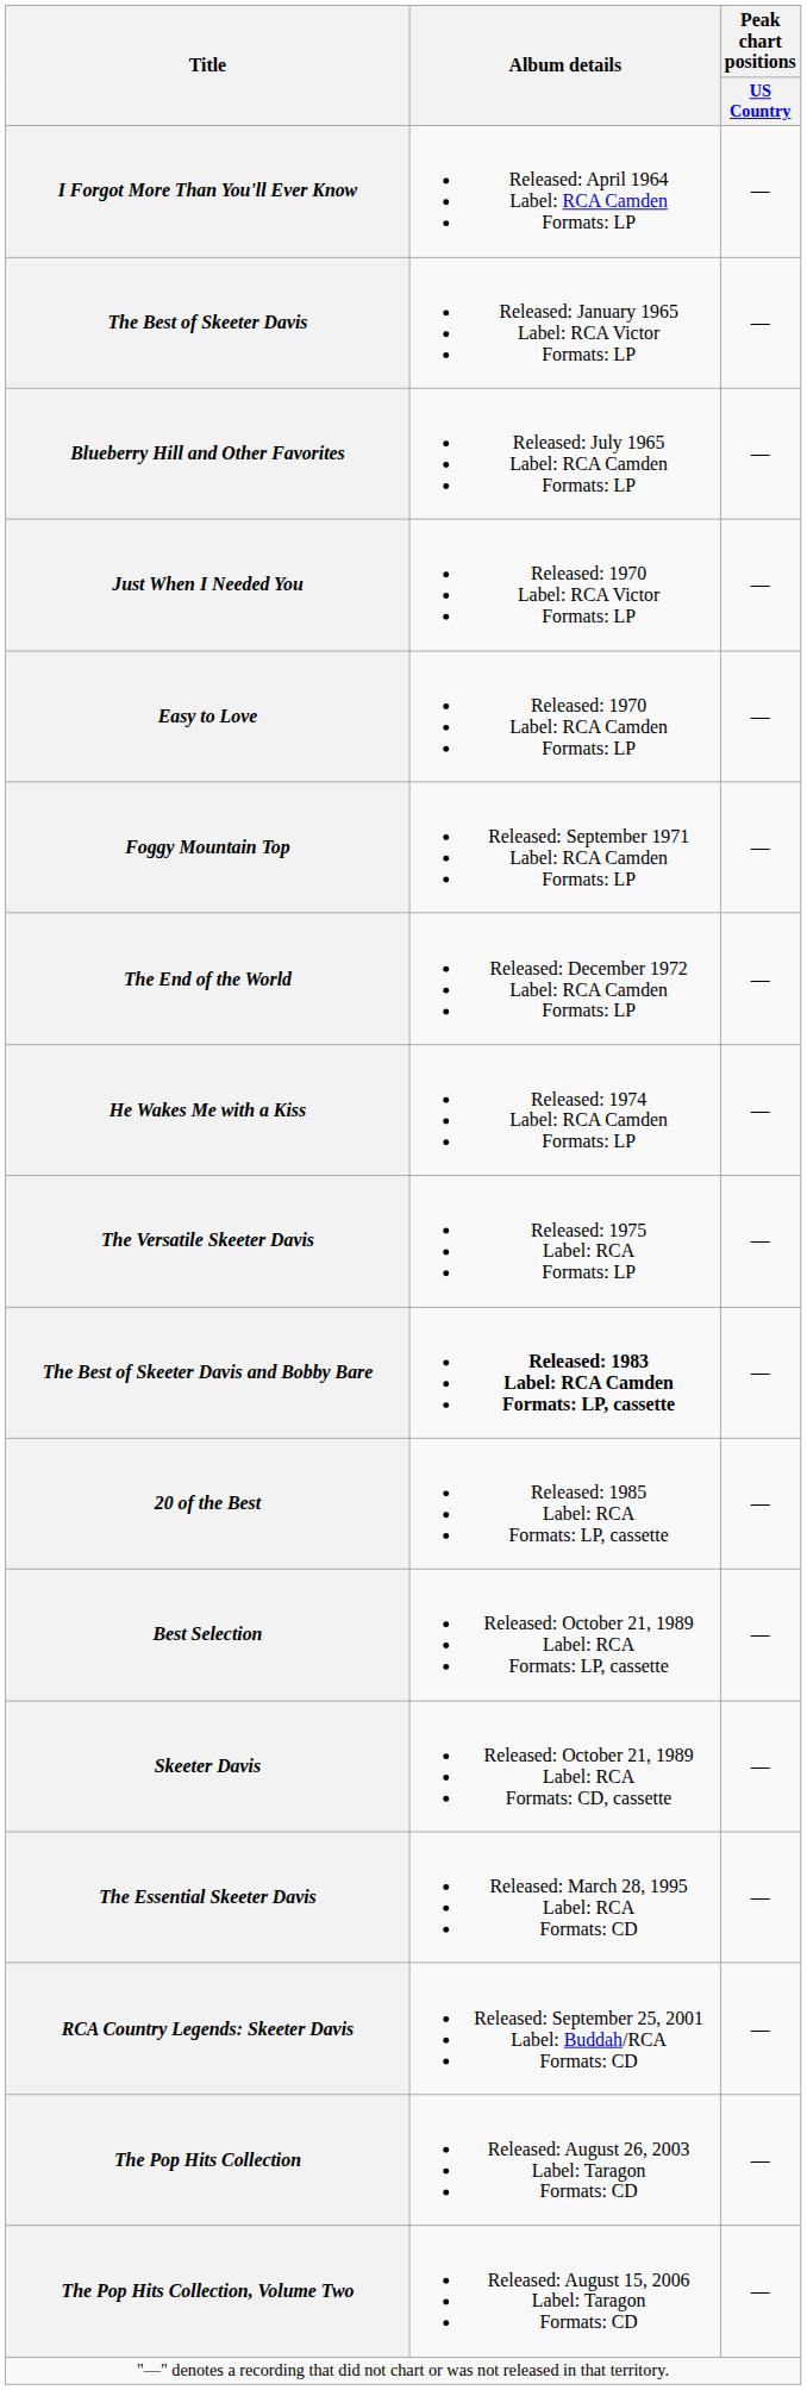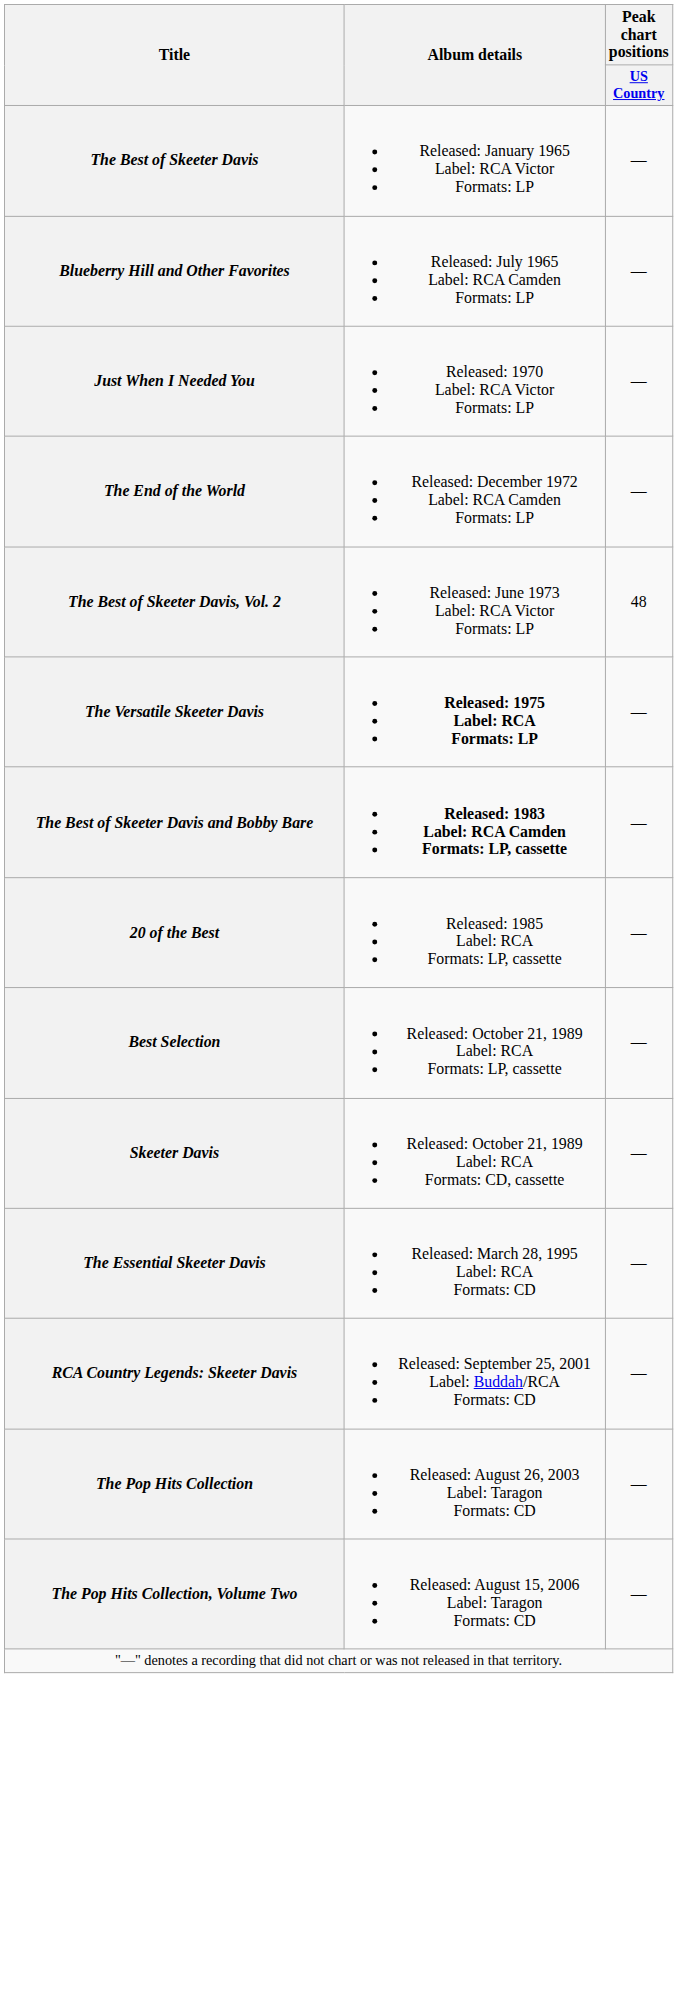- row: I Forgot More Than You'll Ever Know | Released: April 1964 Label: RCA Camden Formats: LP | —
- row: Easy to Love | Released: 1970 Label: RCA Camden Formats: LP | —
- row: Foggy Mountain Top | Released: September 1971 Label: RCA Camden Formats: LP | —
+ row: The Best of Skeeter Davis, Vol. 2 | Released: June 1973 Label: RCA Victor Formats: LP | 48
- row: He Wakes Me with a Kiss | Released: 1974 Label: RCA Camden Formats: LP | —
The Versatile Skeeter Davis | Album details: normal -> bold
